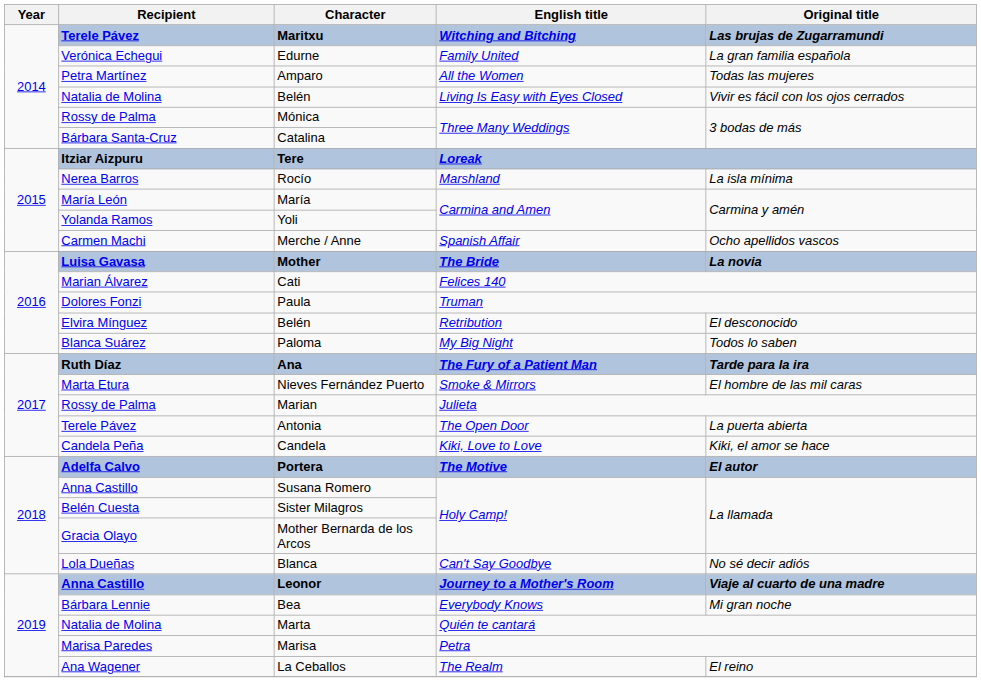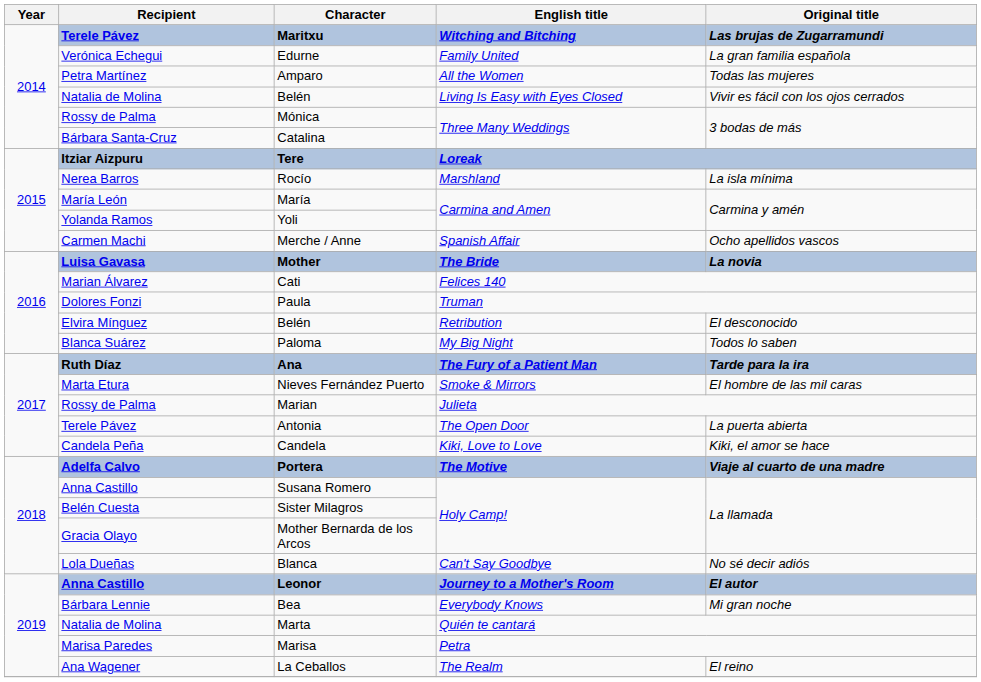Portera | Original title: El autor -> Viaje al cuarto de una madre
Leonor | Original title: Viaje al cuarto de una madre -> El autor
